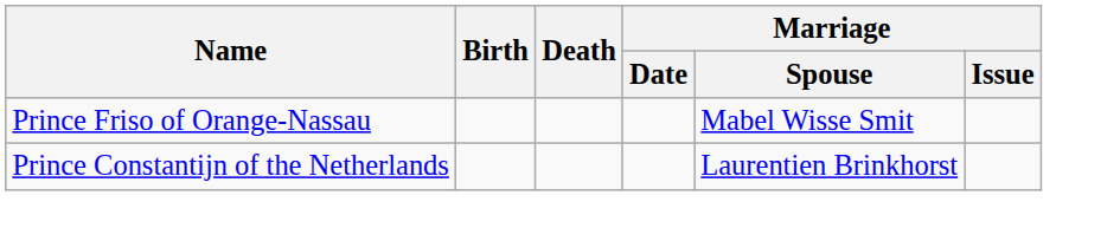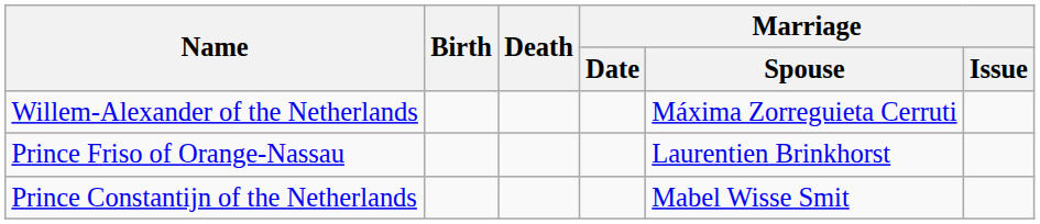+ row: Willem-Alexander of the Netherlands | Máxima Zorreguieta Cerruti
Prince Friso of Orange-Nassau | Marriage / Spouse: Mabel Wisse Smit -> Laurentien Brinkhorst
Prince Constantijn of the Netherlands | Marriage / Spouse: Laurentien Brinkhorst -> Mabel Wisse Smit
